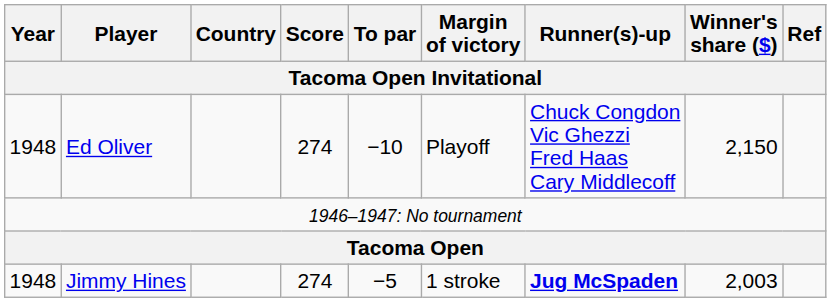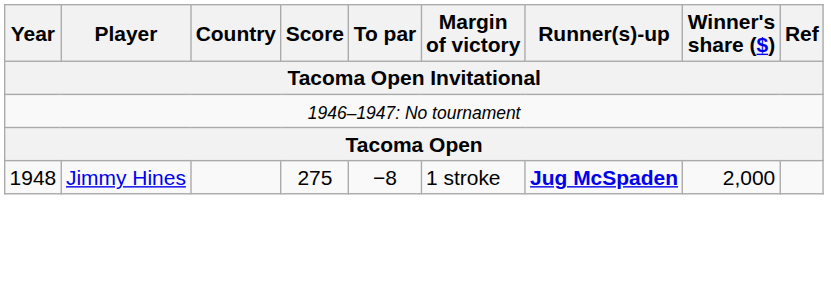- row: 1948 | Ed Oliver | 274 | −10 | Playoff | Chuck Congdon Vic Ghezzi Fred Haas Cary Middlecoff | 2,150
Jimmy Hines | Score: 274 -> 275
Jimmy Hines | To par: −5 -> −8
Jimmy Hines | Winner's share ($): 2,003 -> 2,000
